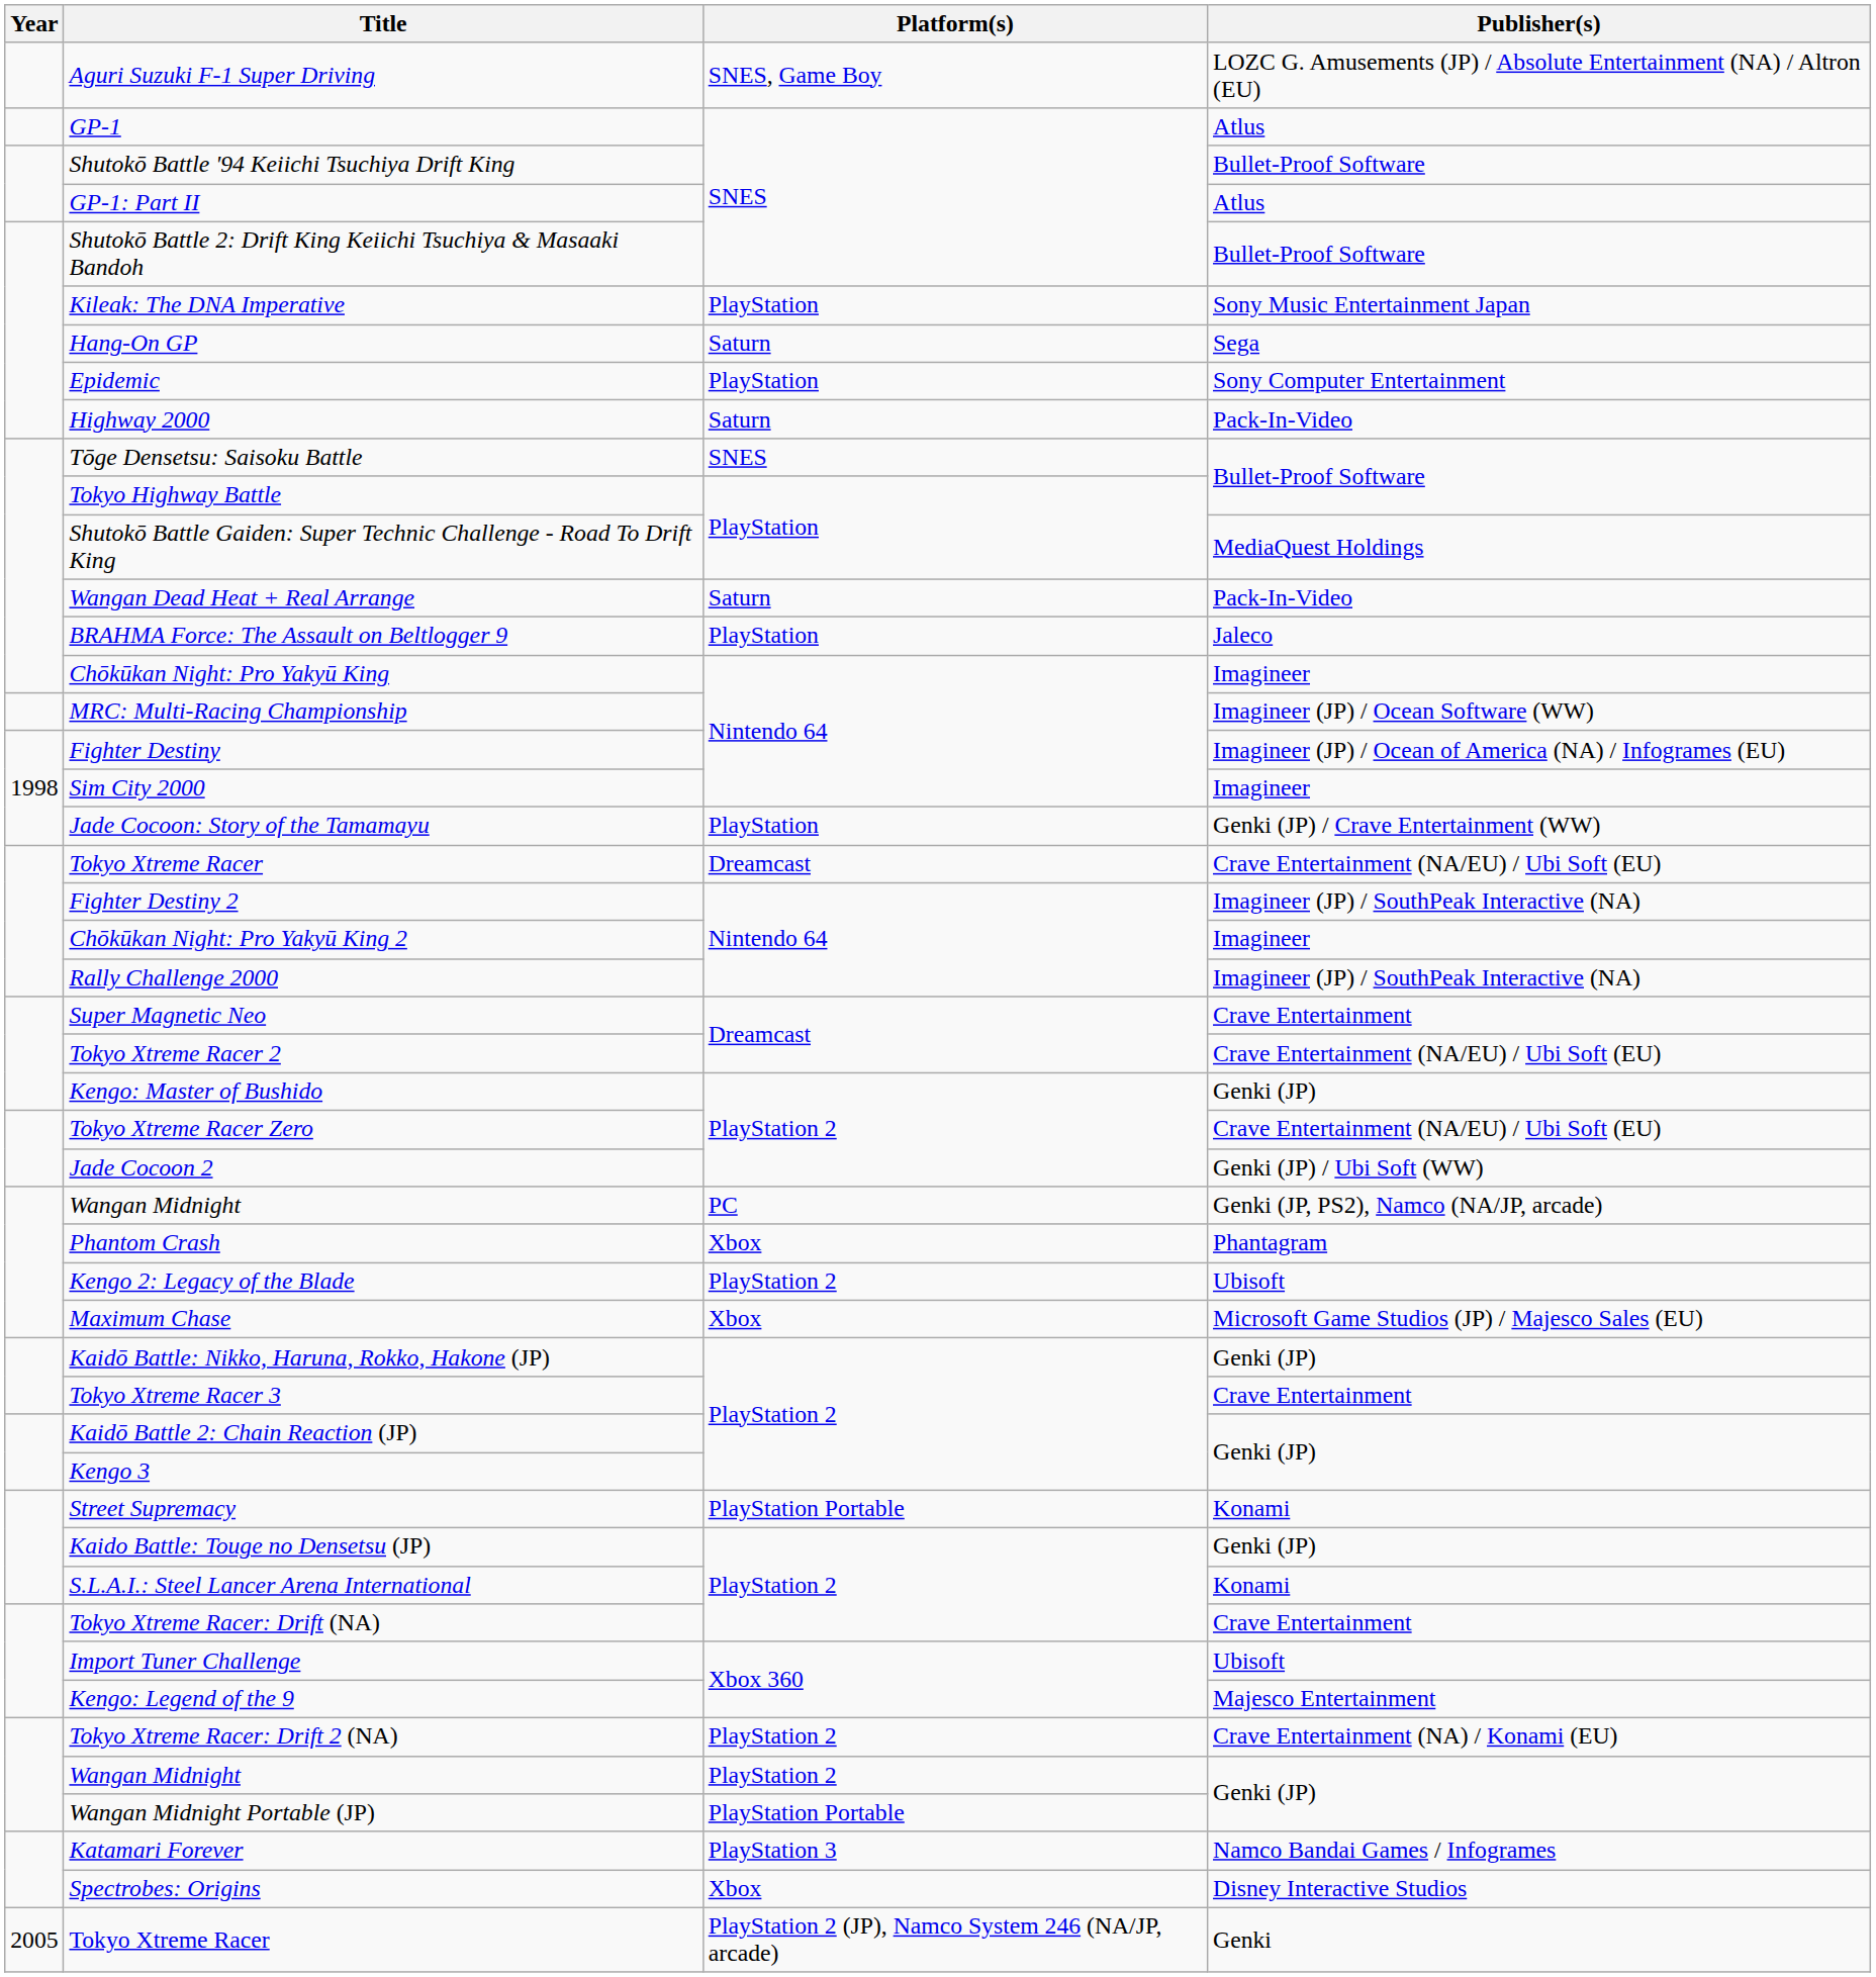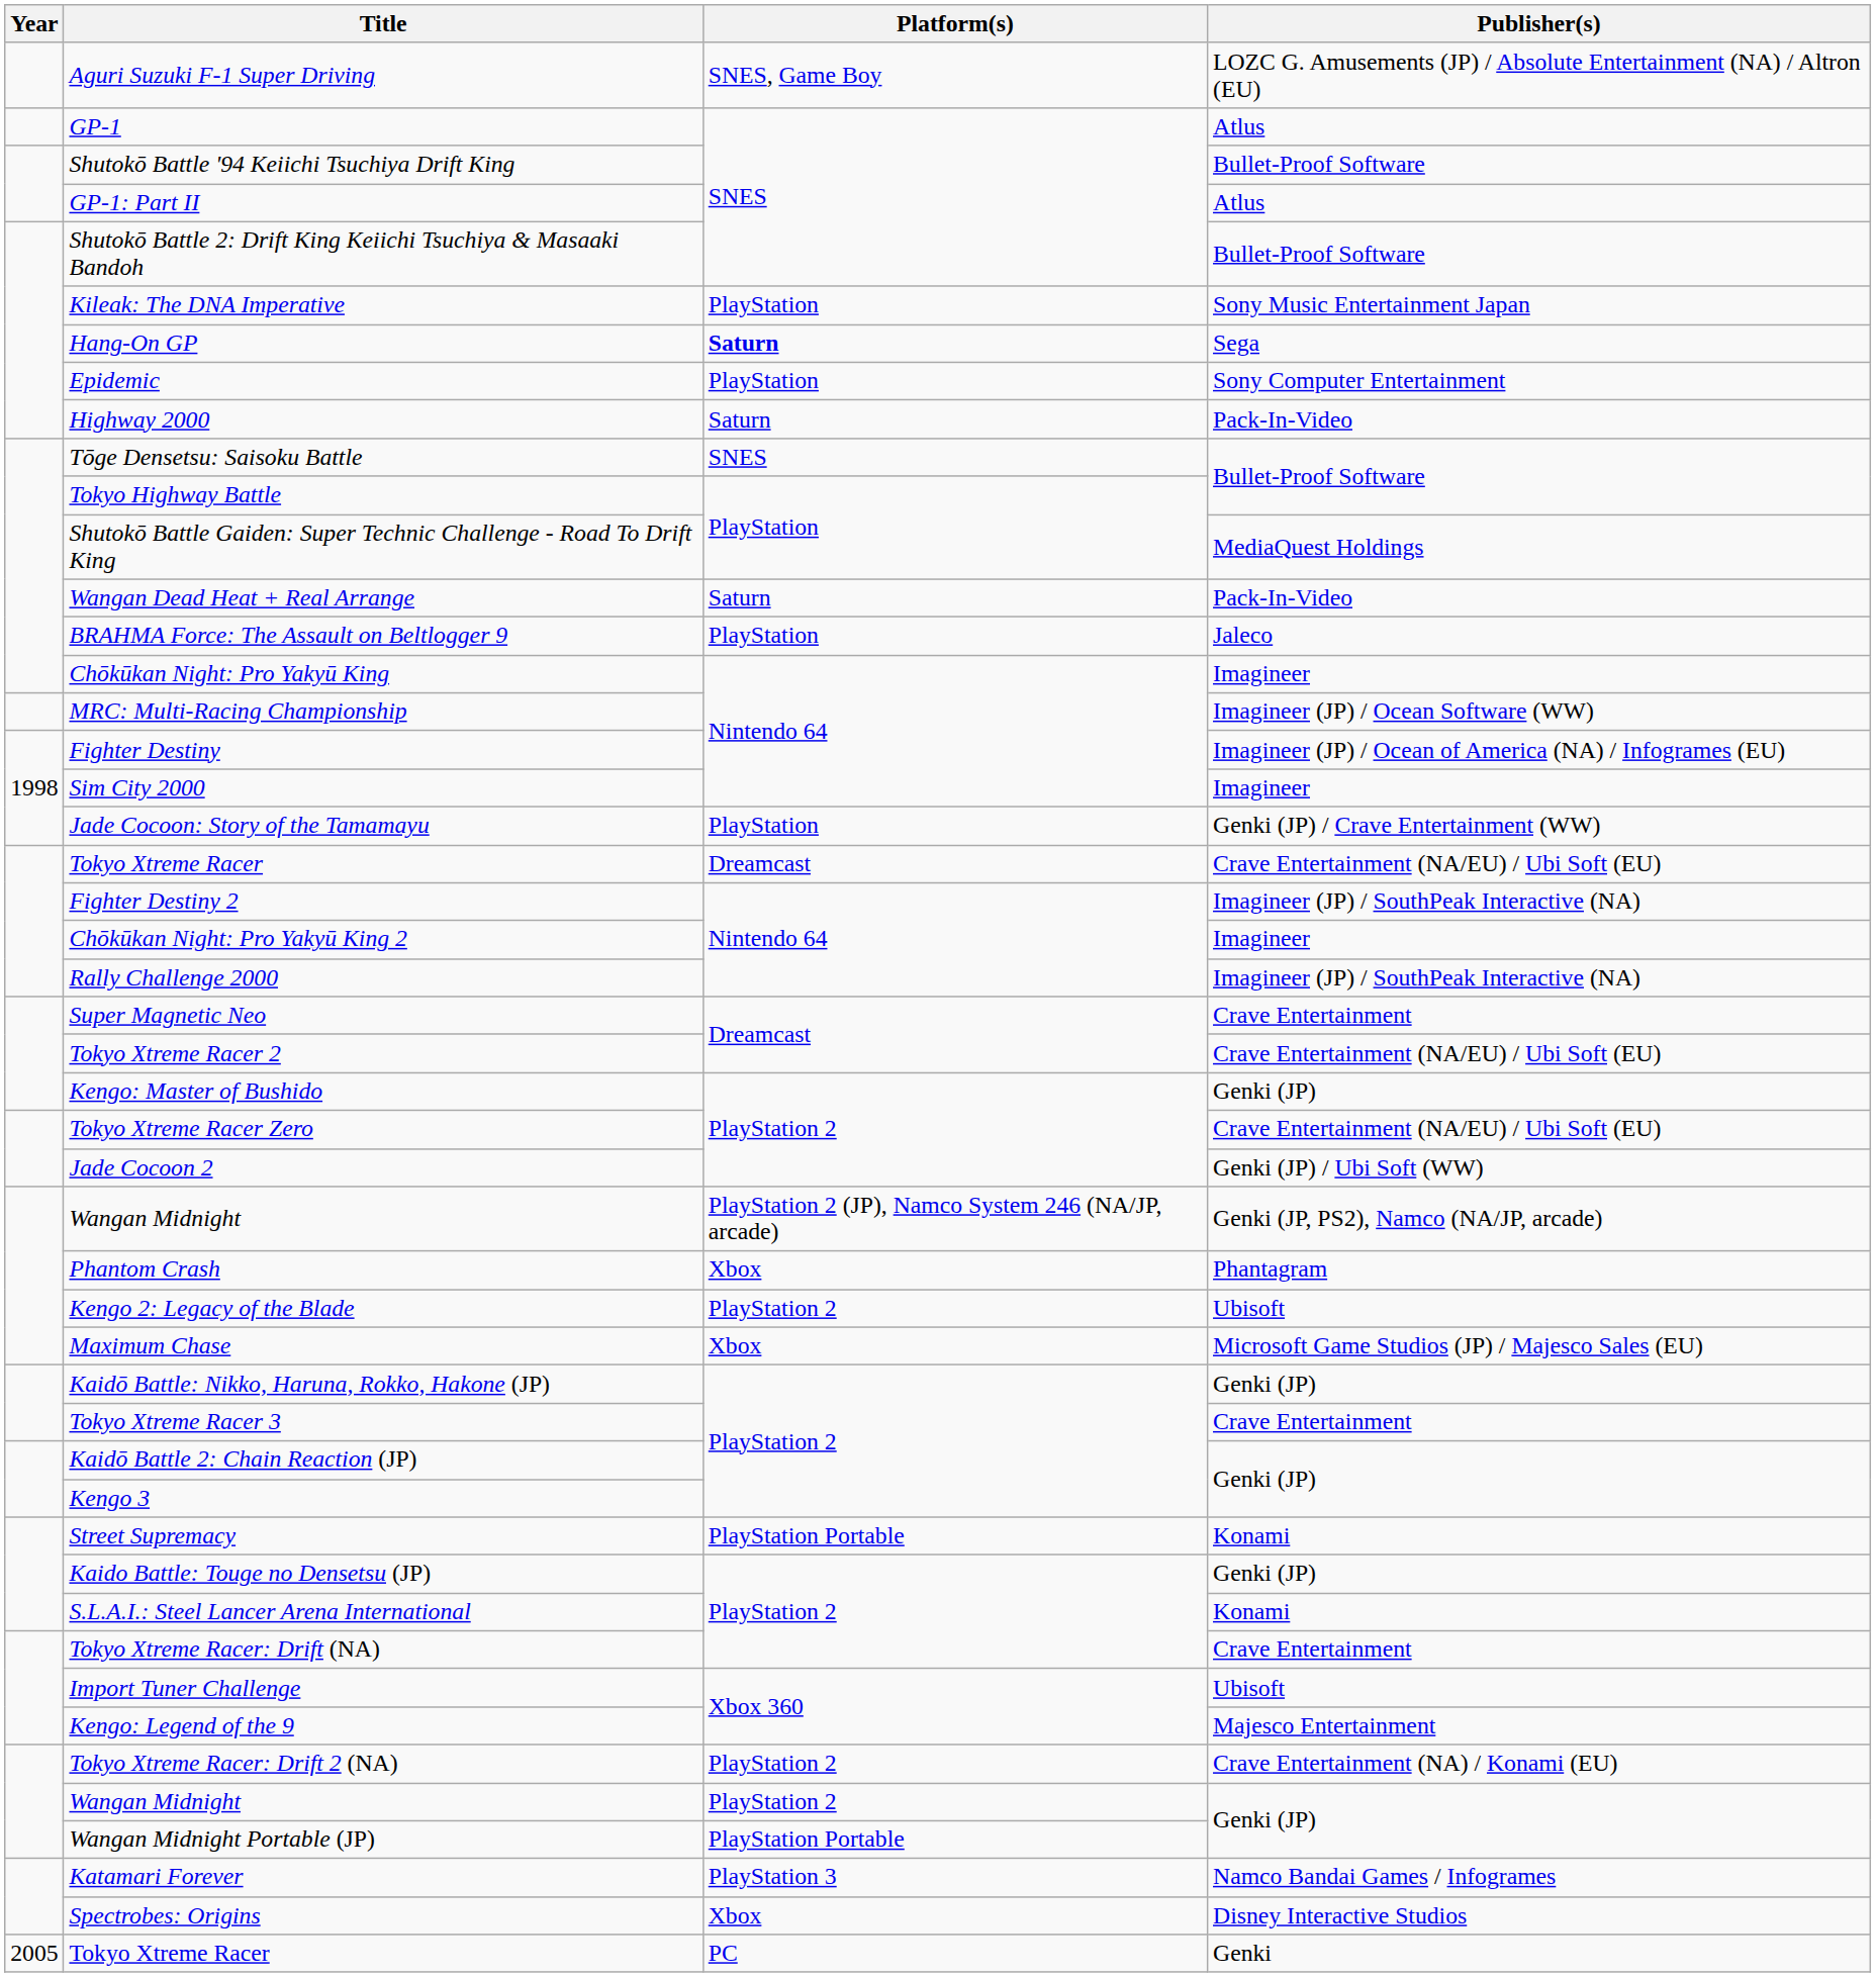Hang-On GP | Platform(s): normal -> bold
Wangan Midnight / Genki (JP, PS2), Namco (NA/JP, arcade) | Platform(s): PC -> PlayStation 2 (JP), Namco System 246 (NA/JP, arcade)
Tokyo Xtreme Racer / Genki | Platform(s): PlayStation 2 (JP), Namco System 246 (NA/JP, arcade) -> PC
